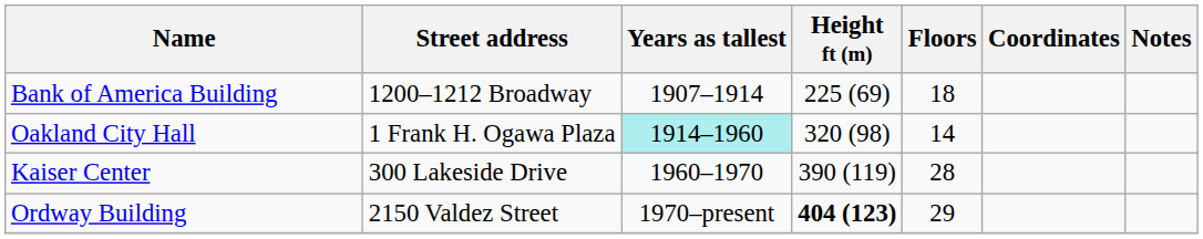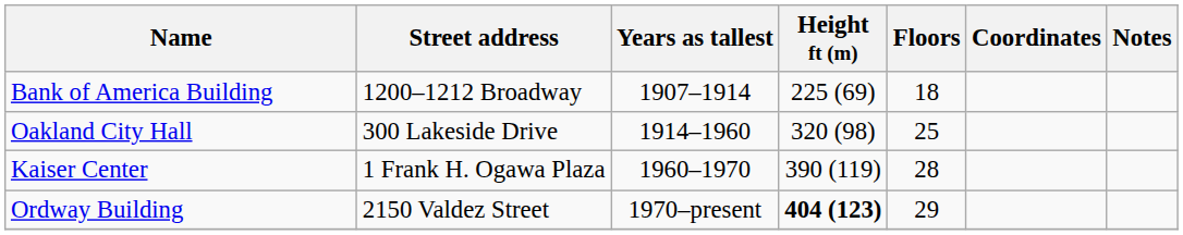Oakland City Hall | Street address: 1 Frank H. Ogawa Plaza -> 300 Lakeside Drive
Oakland City Hall | Years as tallest: paleturquoise background -> no background
Oakland City Hall | Floors: 14 -> 25
Kaiser Center | Street address: 300 Lakeside Drive -> 1 Frank H. Ogawa Plaza
